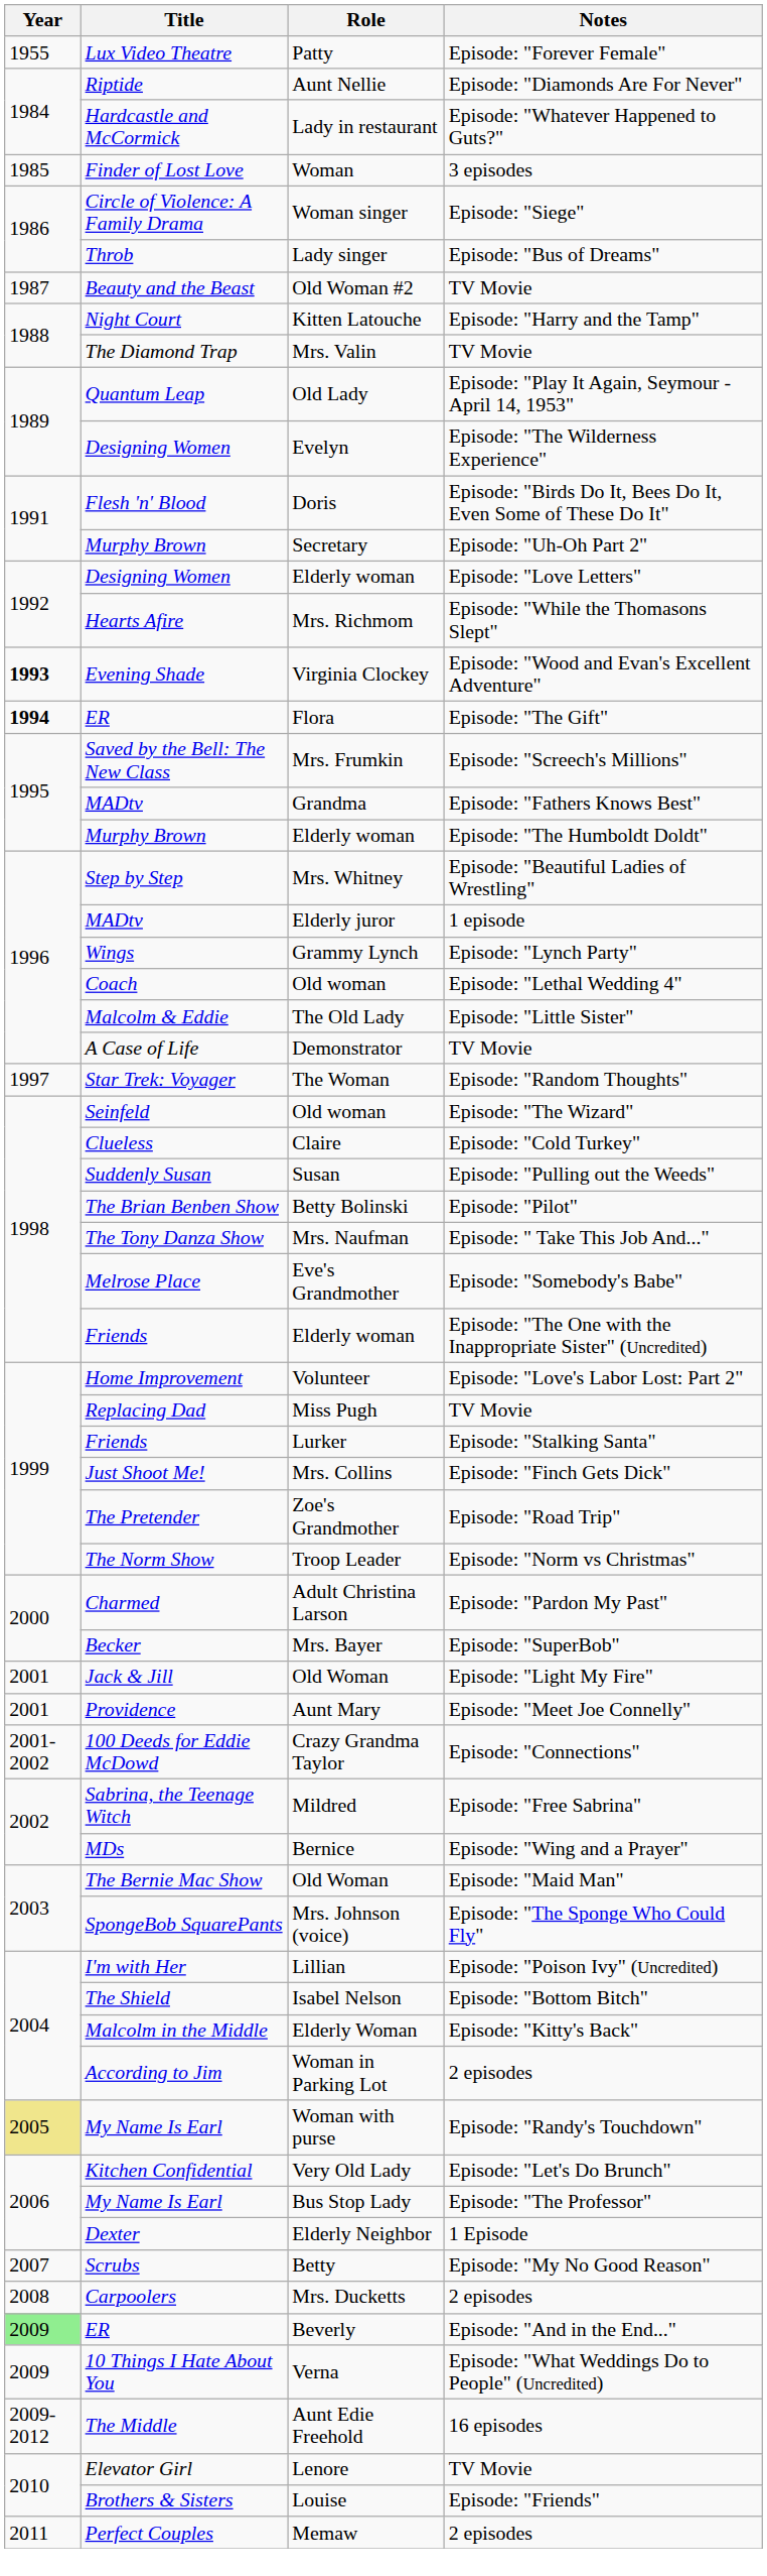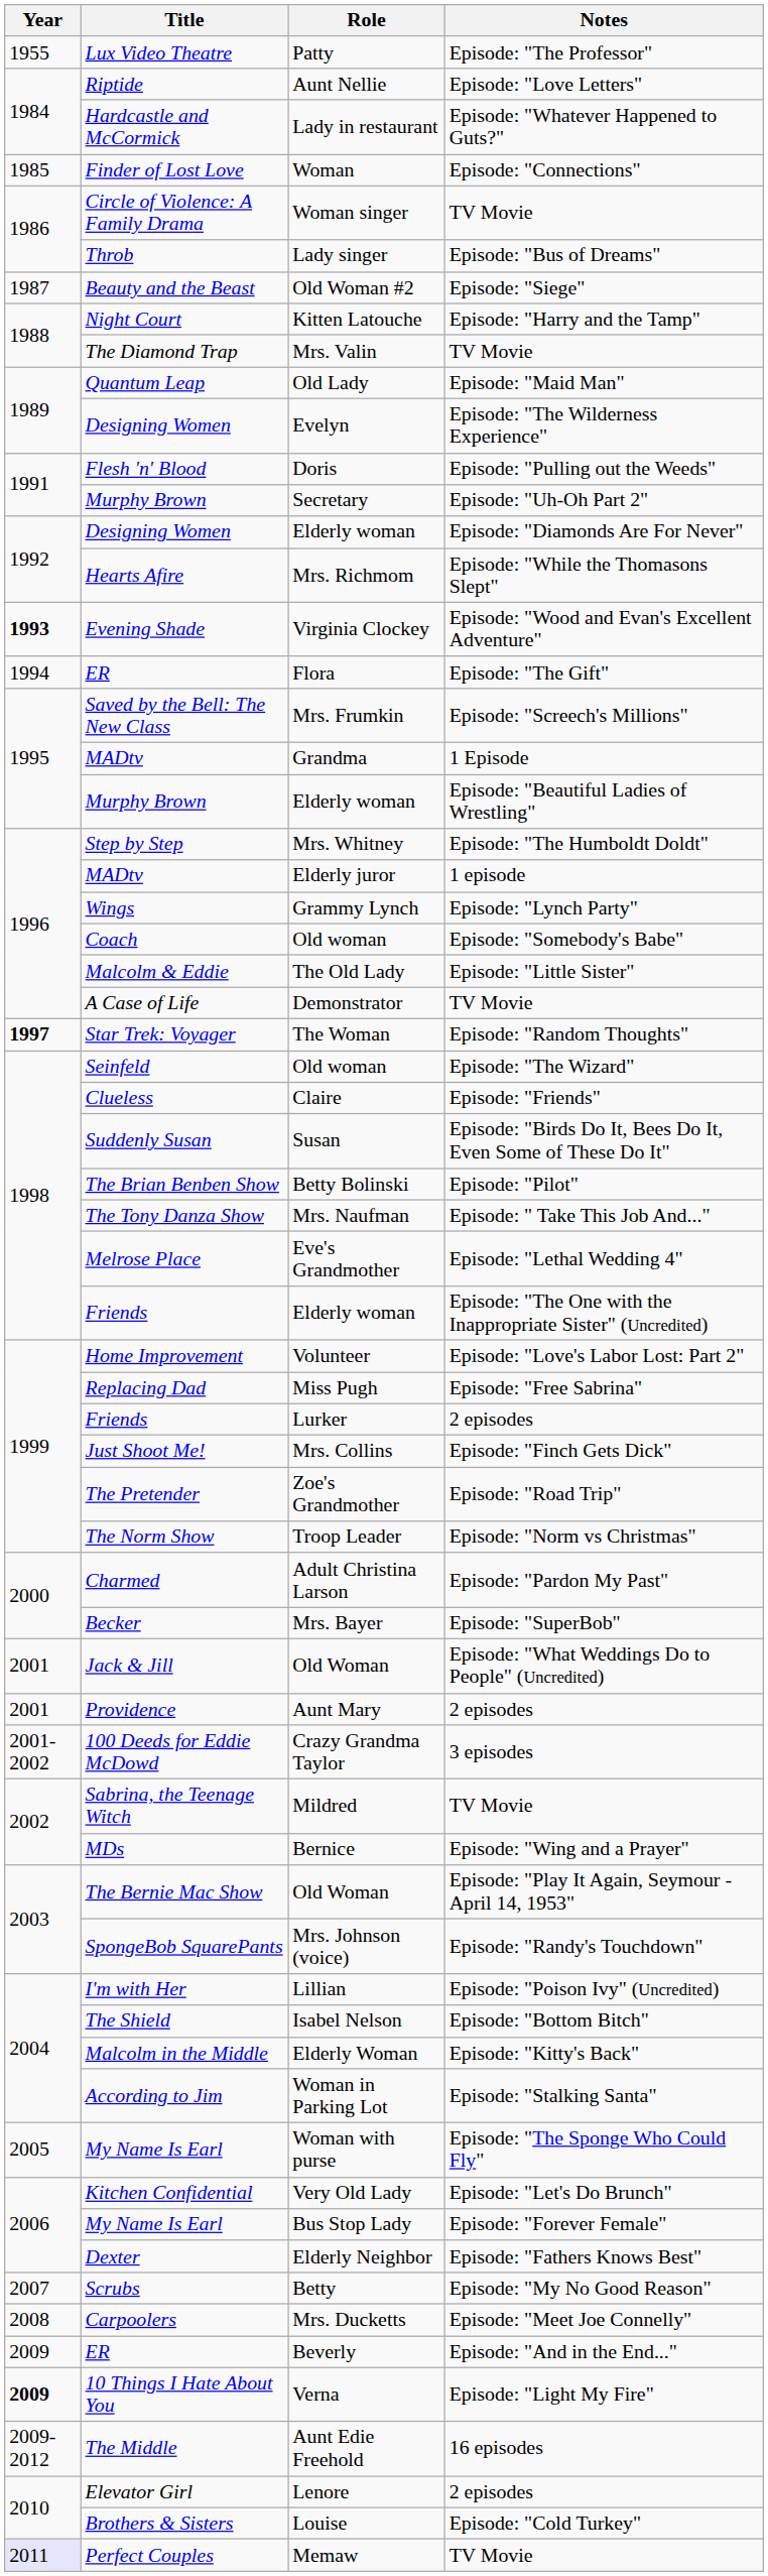Patty | Notes: Episode: "Forever Female" -> Episode: "The Professor"
Aunt Nellie | Notes: Episode: "Diamonds Are For Never" -> Episode: "Love Letters"
Woman | Notes: 3 episodes -> Episode: "Connections"
Woman singer | Notes: Episode: "Siege" -> TV Movie
Old Woman #2 | Notes: TV Movie -> Episode: "Siege"
Old Lady | Notes: Episode: "Play It Again, Seymour - April 14, 1953" -> Episode: "Maid Man"
Doris | Notes: Episode: "Birds Do It, Bees Do It, Even Some of These Do It" -> Episode: "Pulling out the Weeds"
Designing Women / Elderly woman | Notes: Episode: "Love Letters" -> Episode: "Diamonds Are For Never"
Flora | Year: bold -> normal
Grandma | Notes: Episode: "Fathers Knows Best" -> 1 Episode
Murphy Brown / Elderly woman | Notes: Episode: "The Humboldt Doldt" -> Episode: "Beautiful Ladies of Wrestling"
Mrs. Whitney | Notes: Episode: "Beautiful Ladies of Wrestling" -> Episode: "The Humboldt Doldt"
Coach / Old woman | Notes: Episode: "Lethal Wedding 4" -> Episode: "Somebody's Babe"
The Woman | Year: normal -> bold
Claire | Notes: Episode: "Cold Turkey" -> Episode: "Friends"
Susan | Notes: Episode: "Pulling out the Weeds" -> Episode: "Birds Do It, Bees Do It, Even Some of These Do It"
Eve's Grandmother | Notes: Episode: "Somebody's Babe" -> Episode: "Lethal Wedding 4"
Miss Pugh | Notes: TV Movie -> Episode: "Free Sabrina"
Lurker | Notes: Episode: "Stalking Santa" -> 2 episodes
Jack & Jill / Old Woman | Notes: Episode: "Light My Fire" -> Episode: "What Weddings Do to People" (Uncredited)
Aunt Mary | Notes: Episode: "Meet Joe Connelly" -> 2 episodes
Crazy Grandma Taylor | Notes: Episode: "Connections" -> 3 episodes
Mildred | Notes: Episode: "Free Sabrina" -> TV Movie
The Bernie Mac Show / Old Woman | Notes: Episode: "Maid Man" -> Episode: "Play It Again, Seymour - April 14, 1953"
Mrs. Johnson (voice) | Notes: Episode: "The Sponge Who Could Fly" -> Episode: "Randy's Touchdown"
Woman in Parking Lot | Notes: 2 episodes -> Episode: "Stalking Santa"
Woman with purse | Year: khaki background -> no background
Woman with purse | Notes: Episode: "Randy's Touchdown" -> Episode: "The Sponge Who Could Fly"
Bus Stop Lady | Notes: Episode: "The Professor" -> Episode: "Forever Female"
Elderly Neighbor | Notes: 1 Episode -> Episode: "Fathers Knows Best"
Mrs. Ducketts | Notes: 2 episodes -> Episode: "Meet Joe Connelly"
Beverly | Year: lightgreen background -> no background
Verna | Year: normal -> bold
Verna | Notes: Episode: "What Weddings Do to People" (Uncredited) -> Episode: "Light My Fire"
Lenore | Notes: TV Movie -> 2 episodes
Louise | Notes: Episode: "Friends" -> Episode: "Cold Turkey"
Memaw | Year: no background -> lavender background
Memaw | Notes: 2 episodes -> TV Movie
